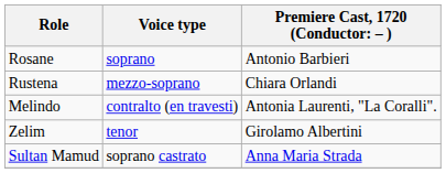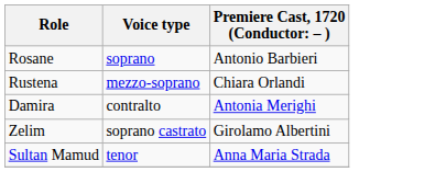- row: Melindo | contralto (en travesti) | Antonia Laurenti, "La Coralli".
+ row: Damira | contralto | Antonia Merighi
Zelim | Voice type: tenor -> soprano castrato
Sultan Mamud | Voice type: soprano castrato -> tenor
